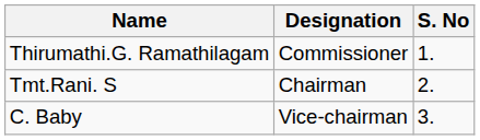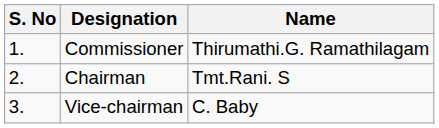columns swapped: S. No <-> Name
